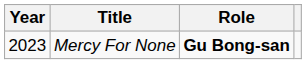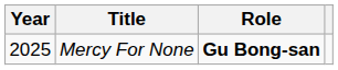Mercy For None | Year: 2023 -> 2025
